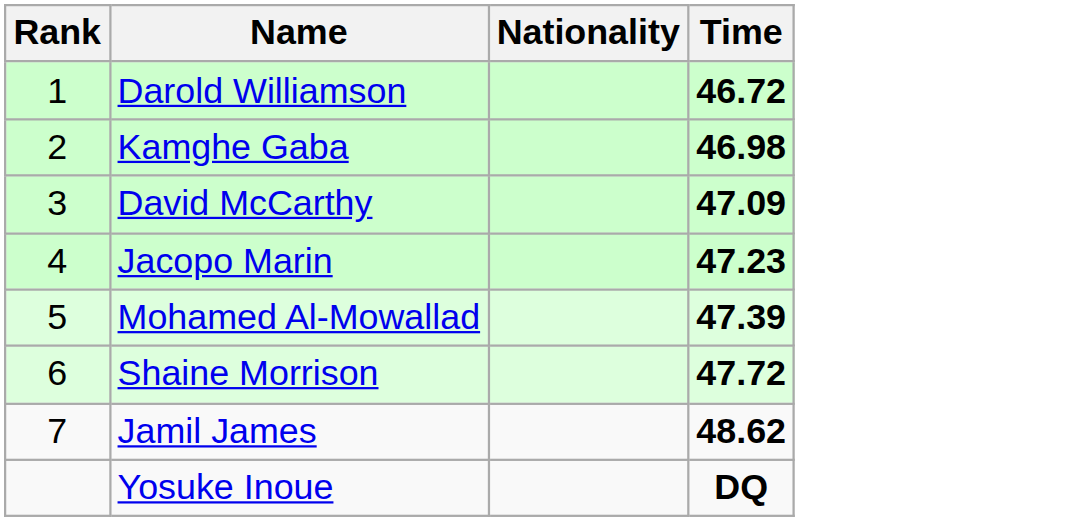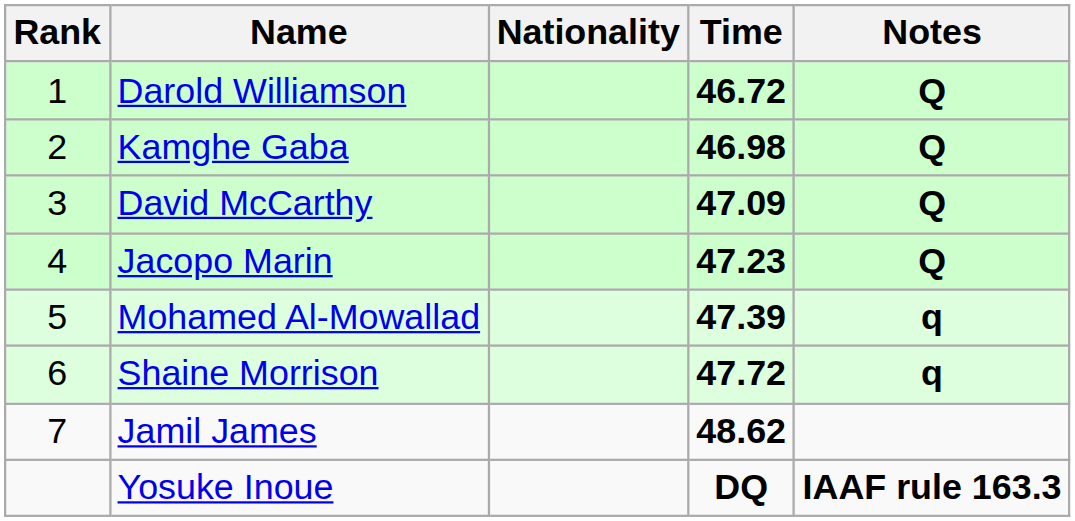+ column: Notes | Q | Q | Q | Q | q | q | IAAF rule 163.3
